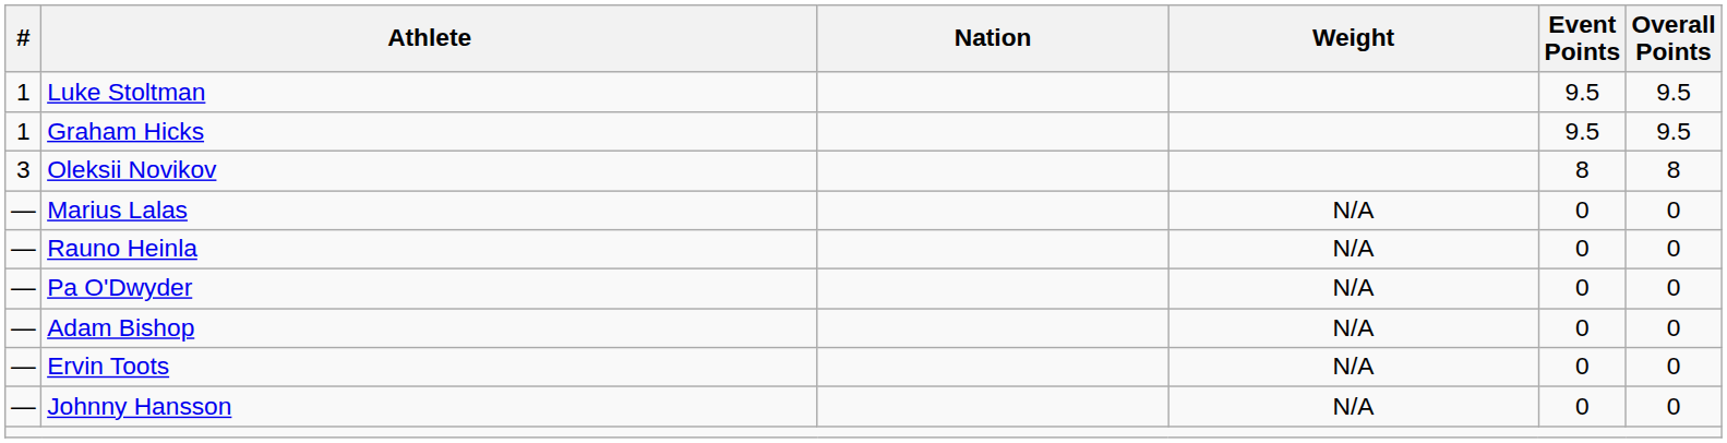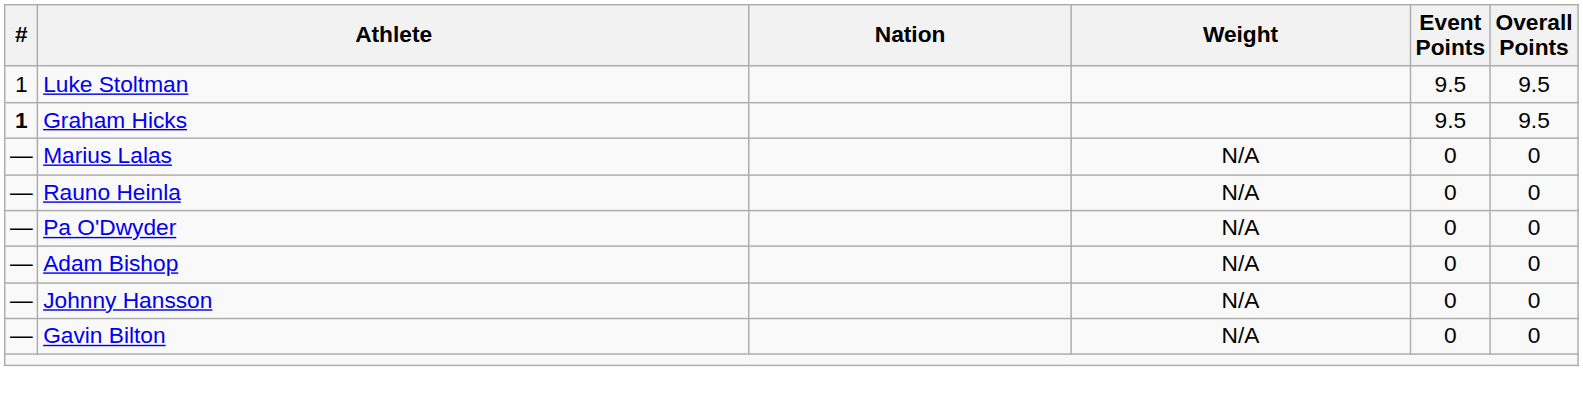Graham Hicks | #: normal -> bold
- row: 3 | Oleksii Novikov | 8 | 8
- row: — | Ervin Toots | N/A | 0 | 0
+ row: — | Gavin Bilton | N/A | 0 | 0
